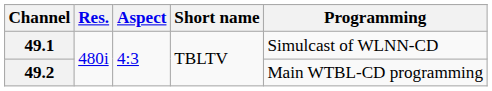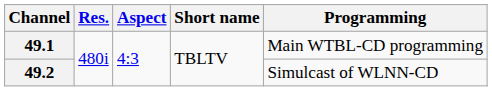49.1 | Programming: Simulcast of WLNN-CD -> Main WTBL-CD programming
49.2 | Programming: Main WTBL-CD programming -> Simulcast of WLNN-CD
